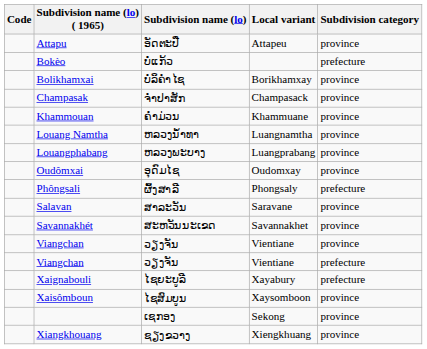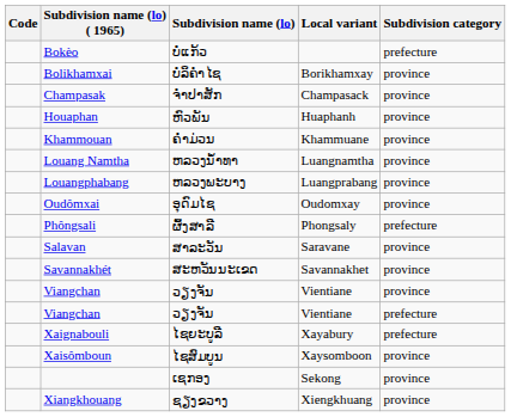- row: Attapu | ອັດຕະປື | Attapeu | province
+ row: Houaphan | ຫົວພັນ | Huaphanh | province
